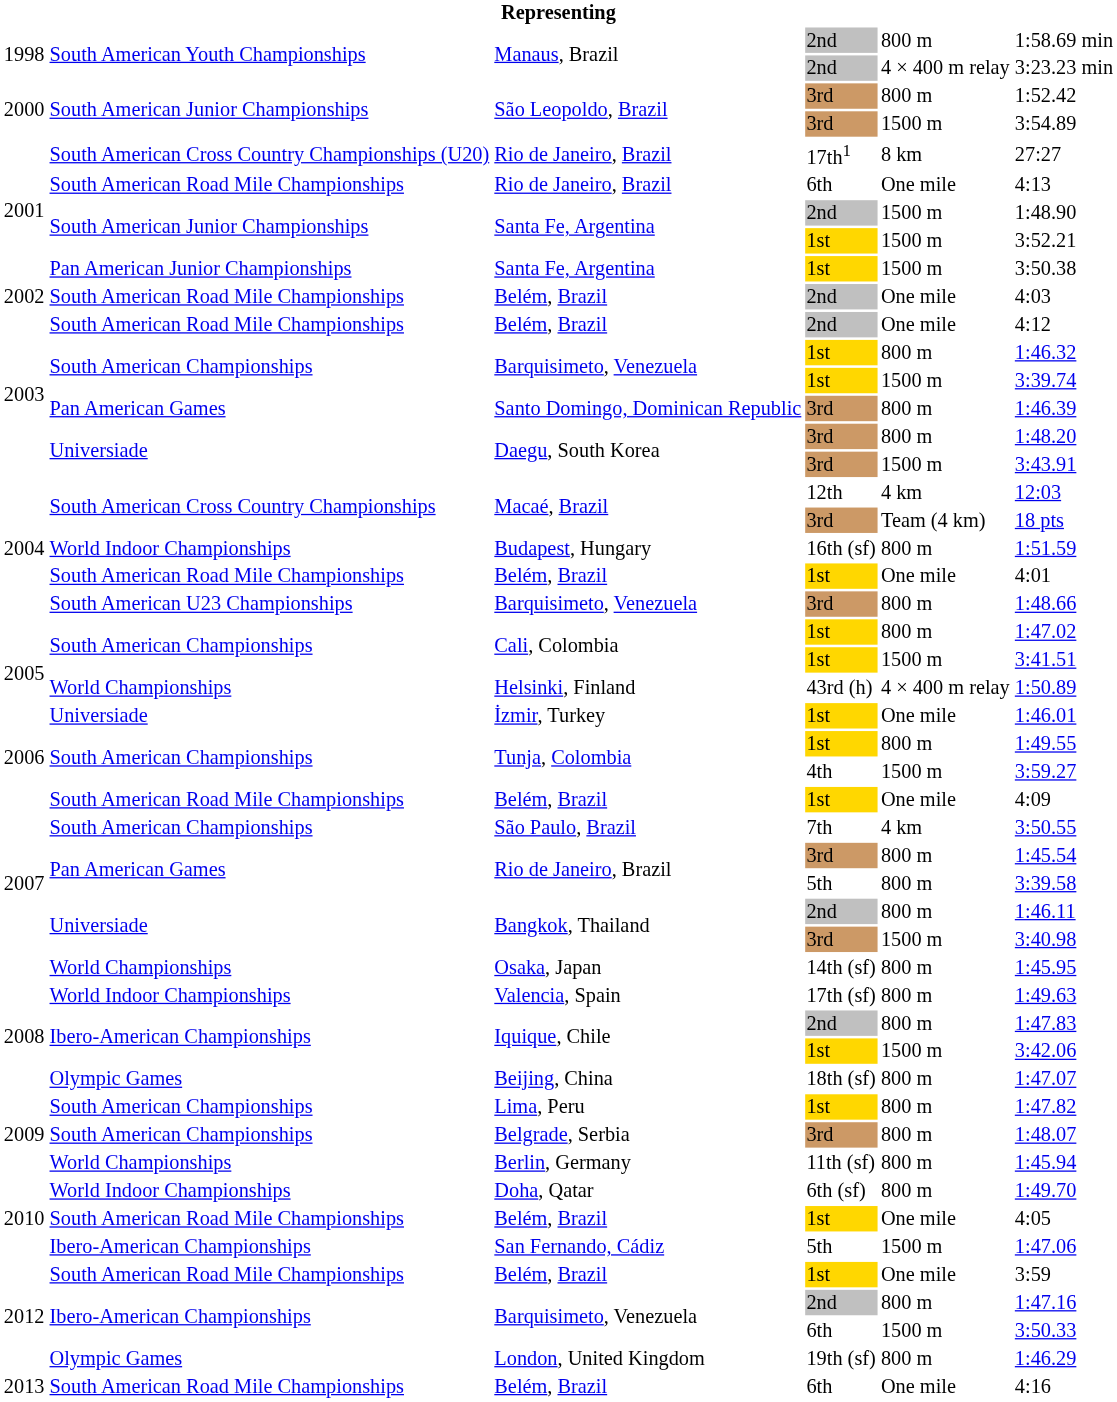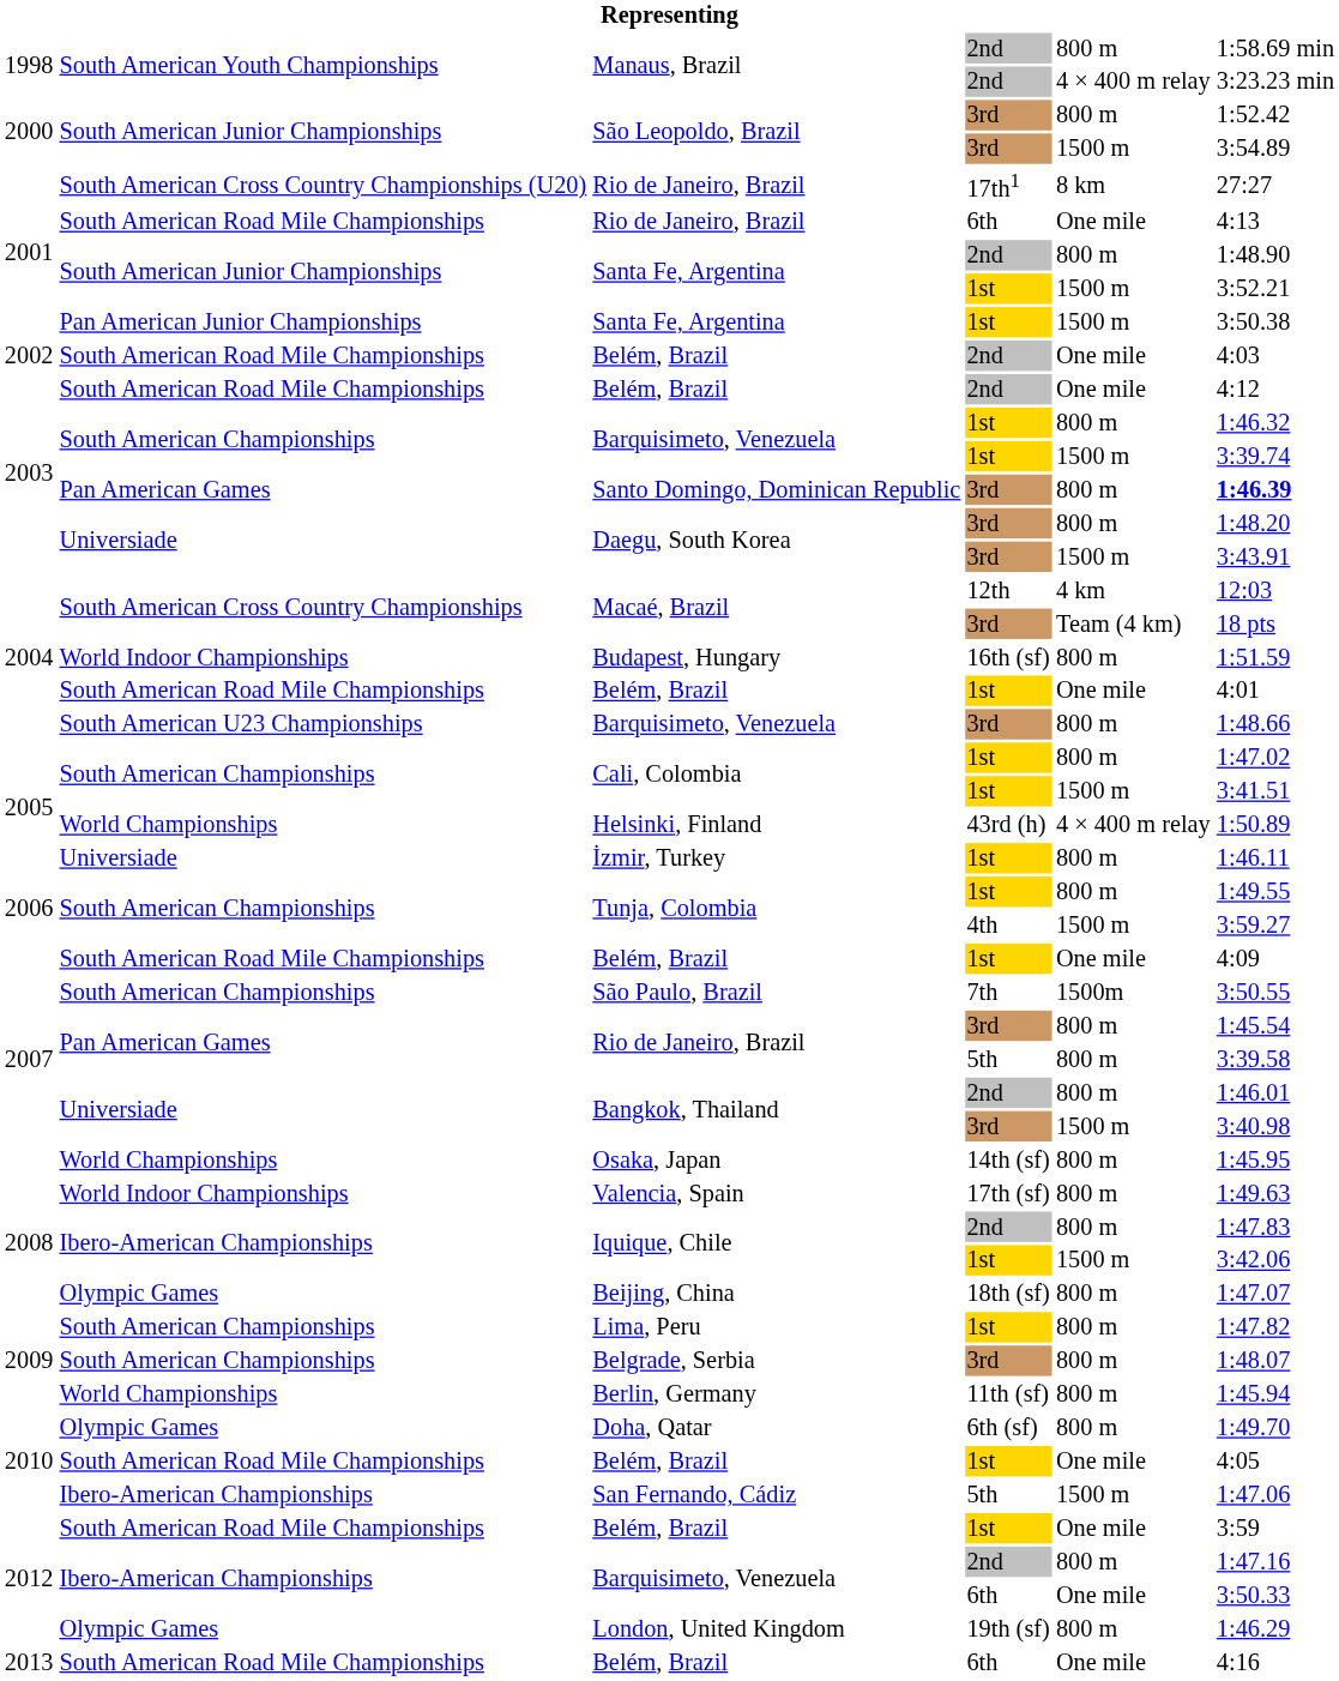Santa Fe, Argentina / 2nd | column 5: 1500 m -> 800 m
Santo Domingo, Dominican Republic | column 6: normal -> bold
İzmir, Turkey | column 5: One mile -> 800 m
İzmir, Turkey | column 6: 1:46.01 -> 1:46.11
São Paulo, Brazil | column 5: 4 km -> 1500m
Bangkok, Thailand / 2nd | column 6: 1:46.11 -> 1:46.01
Doha, Qatar | column 2: World Indoor Championships -> Olympic Games
Barquisimeto, Venezuela / 6th | column 5: 1500 m -> One mile
